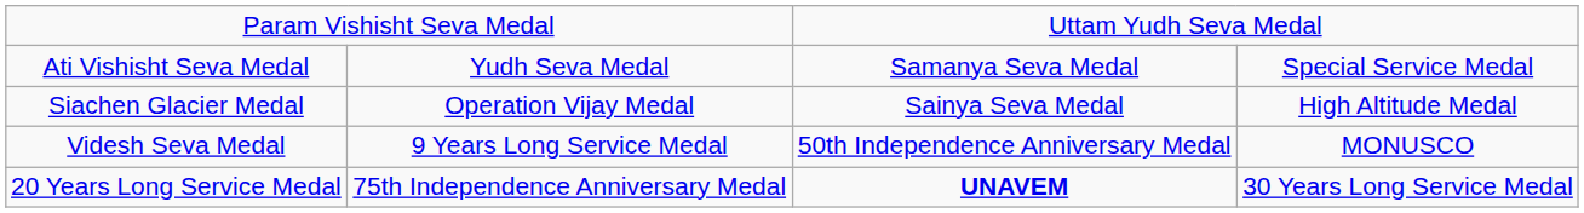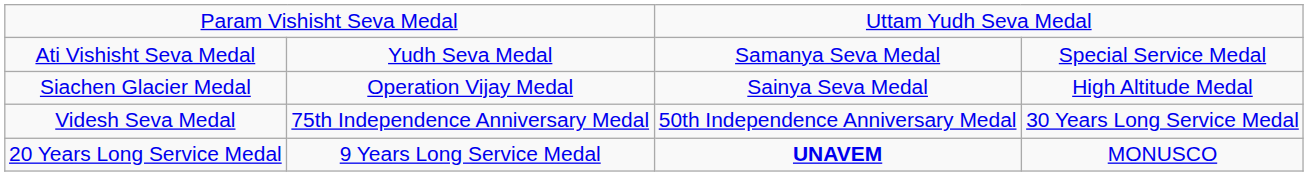Videsh Seva Medal | column 2: 9 Years Long Service Medal -> 75th Independence Anniversary Medal
Videsh Seva Medal | column 4: MONUSCO -> 30 Years Long Service Medal
20 Years Long Service Medal | column 2: 75th Independence Anniversary Medal -> 9 Years Long Service Medal
20 Years Long Service Medal | column 4: 30 Years Long Service Medal -> MONUSCO
